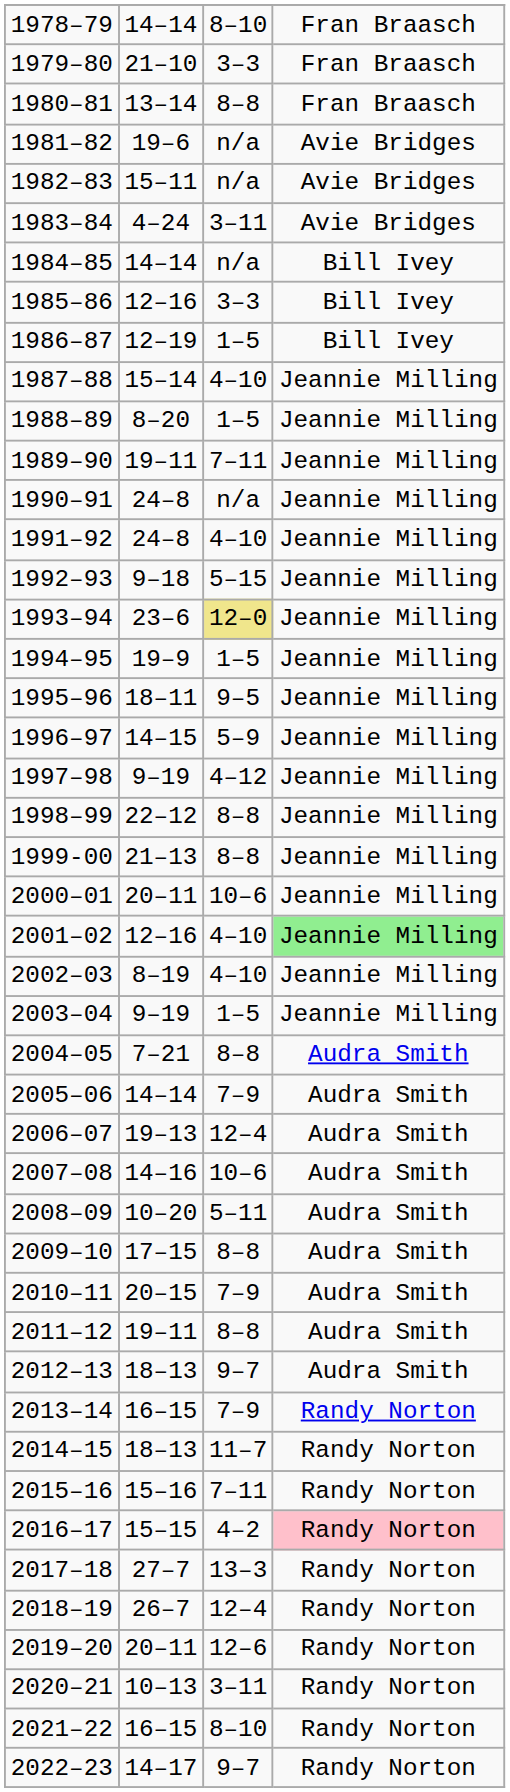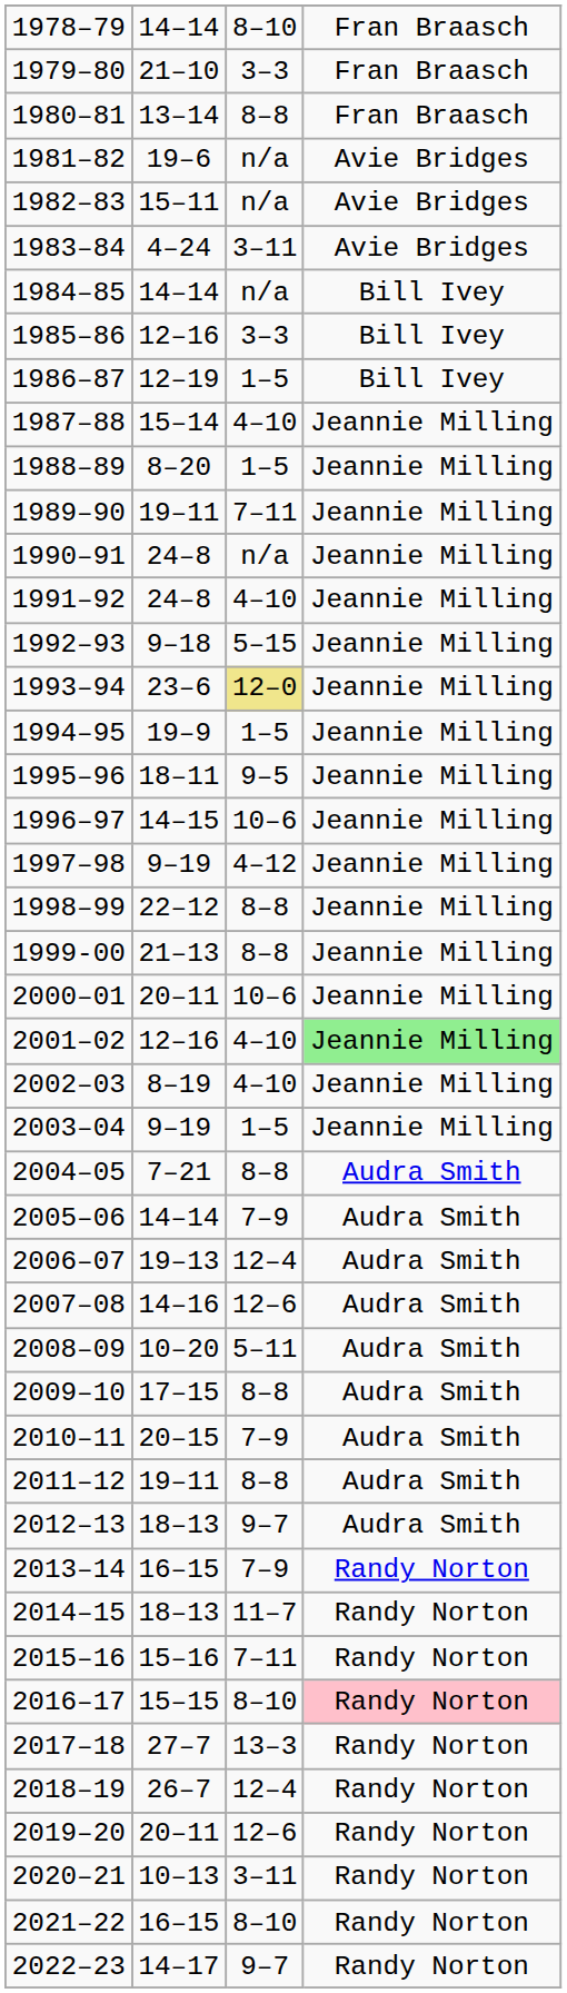1996–97 | column 3: 5–9 -> 10–6
2007–08 | column 3: 10–6 -> 12–6
2016–17 | column 3: 4–2 -> 8–10
